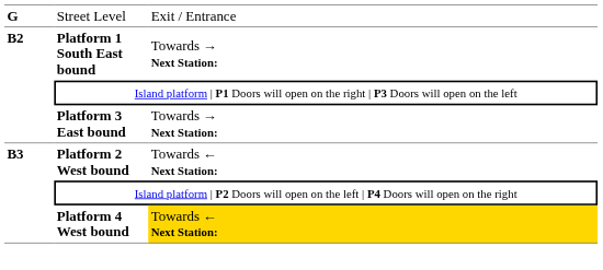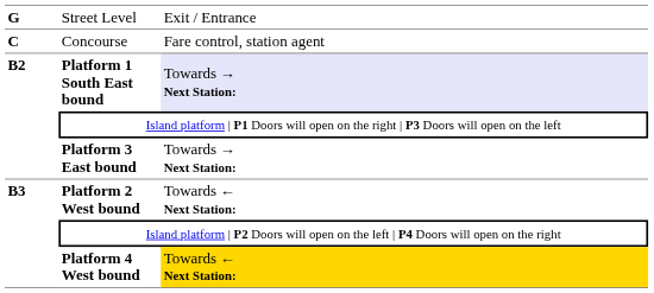+ row: C | Concourse | Fare control, station agent
Platform 1 South East bound | column 3: no background -> lavender background
